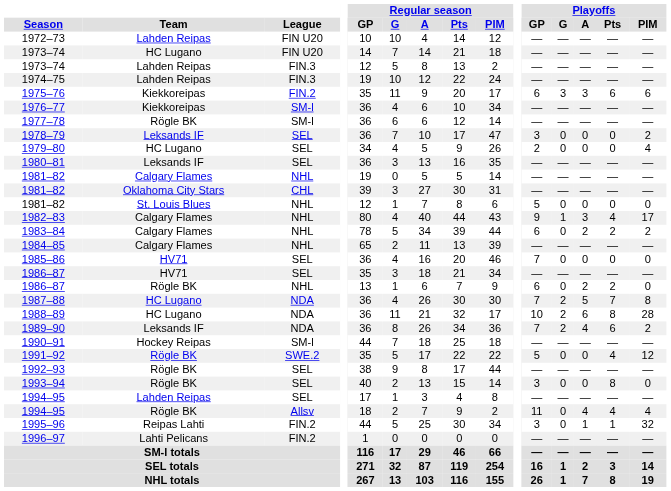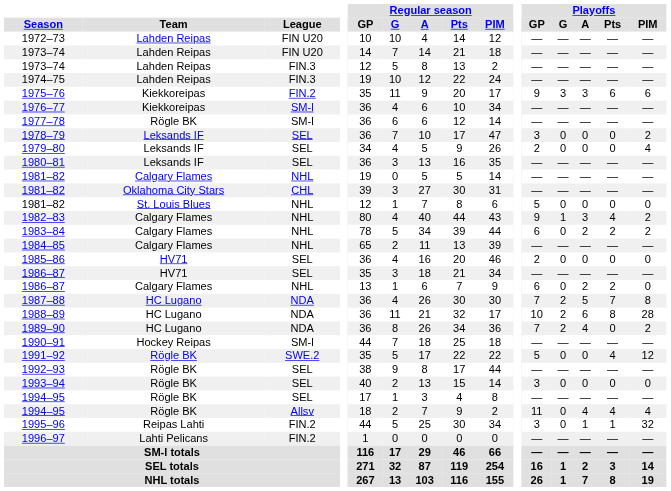1973–74 / FIN U20 | Team: HC Lugano -> Lahden Reipas
1975–76 | Playoffs / GP: 6 -> 9
1979–80 | Team: HC Lugano -> Leksands IF
1982–83 | Playoffs / PIM: 17 -> 2
1985–86 | Playoffs / GP: 7 -> 2
1986–87 / NHL | Team: Rögle BK -> Calgary Flames
1989–90 | Team: Leksands IF -> HC Lugano
1989–90 | Playoffs / Pts: 6 -> 0
1993–94 | Playoffs / Pts: 8 -> 0
1994–95 / SEL | Team: Lahden Reipas -> Rögle BK
